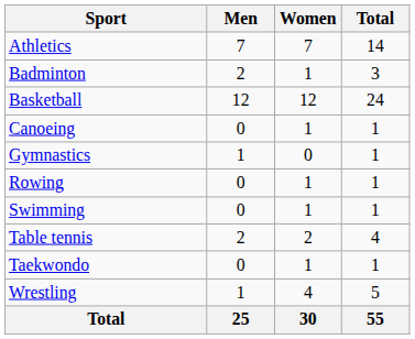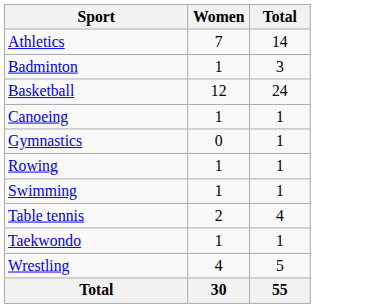- column: Men | 7 | 2 | 12 | 0 | 1 | 0 | 0 | 2 | 0 | 1 | 25
